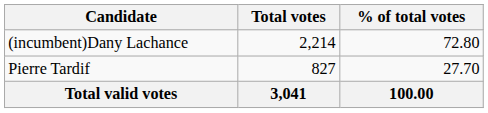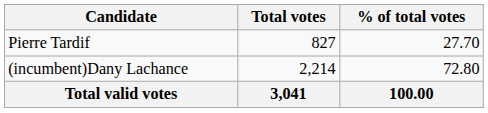rows swapped: (incumbent)Dany Lachance <-> Pierre Tardif
